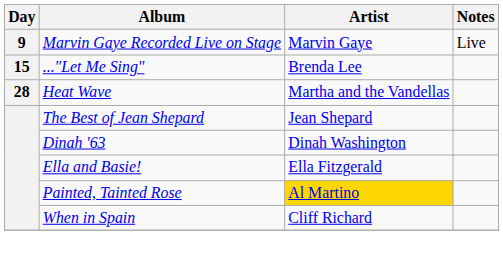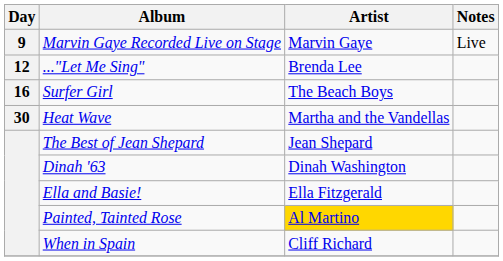..."Let Me Sing" | Day: 15 -> 12
+ row: 16 | Surfer Girl | The Beach Boys
Heat Wave | Day: 28 -> 30
